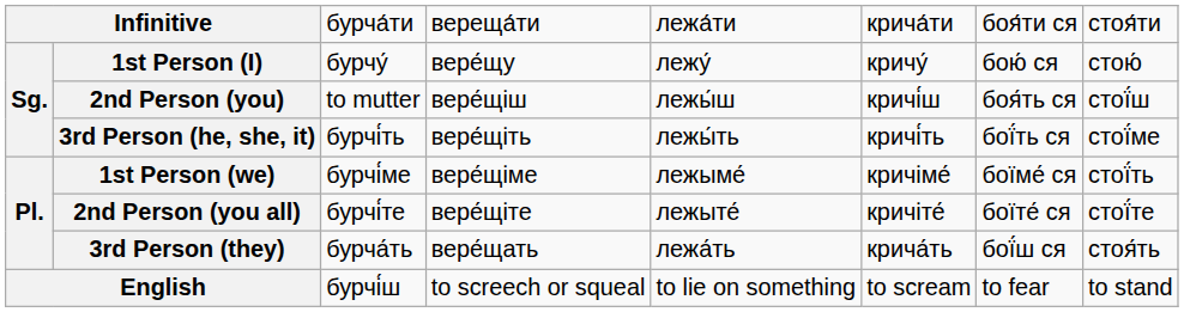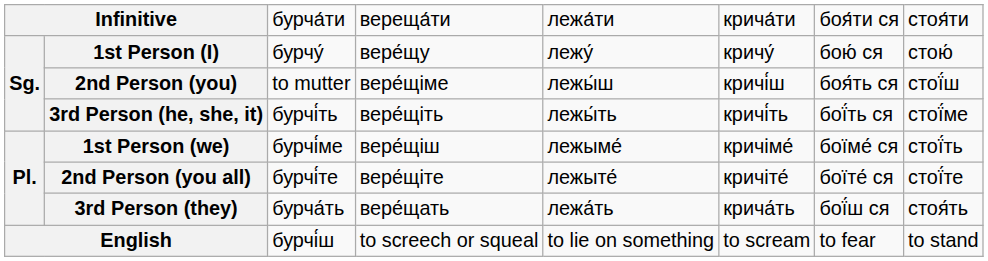2nd Person (you) | column 4: вере́щіш -> вере́щіме
1st Person (we) | column 4: вере́щіме -> вере́щіш
